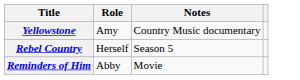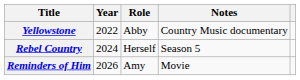+ column: Year | 2022 | 2024 | 2026
Yellowstone | Role: Amy -> Abby
Reminders of Him | Role: Abby -> Amy
